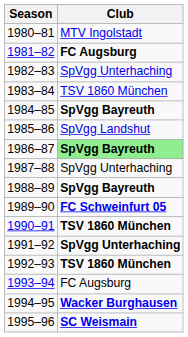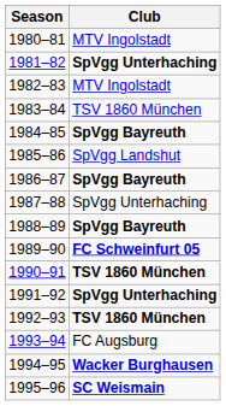1981–82 | Club: FC Augsburg -> SpVgg Unterhaching
1982–83 | Club: SpVgg Unterhaching -> MTV Ingolstadt
1986–87 | Club: lightgreen background -> no background
